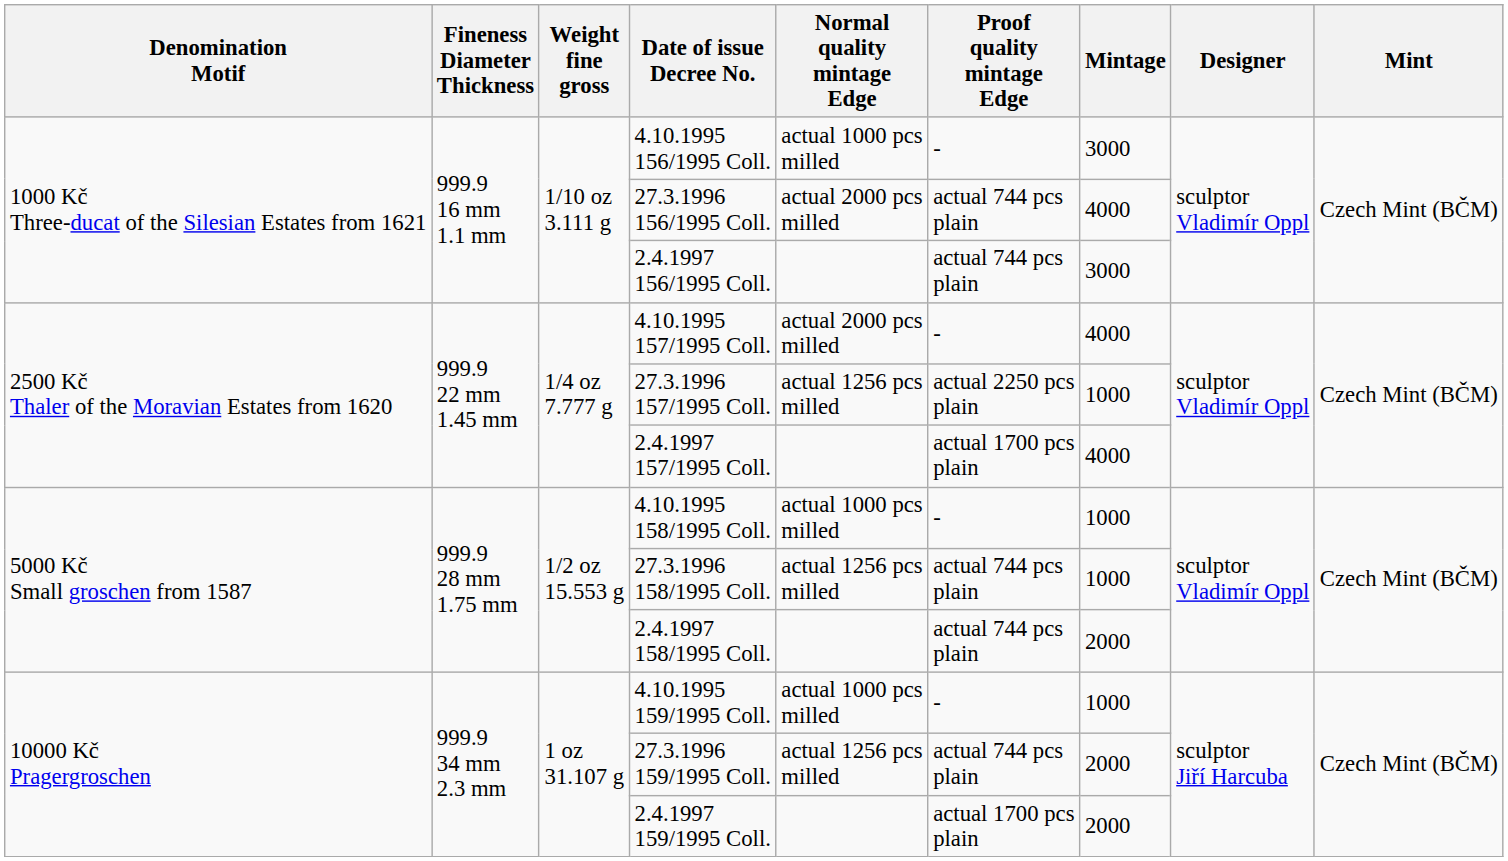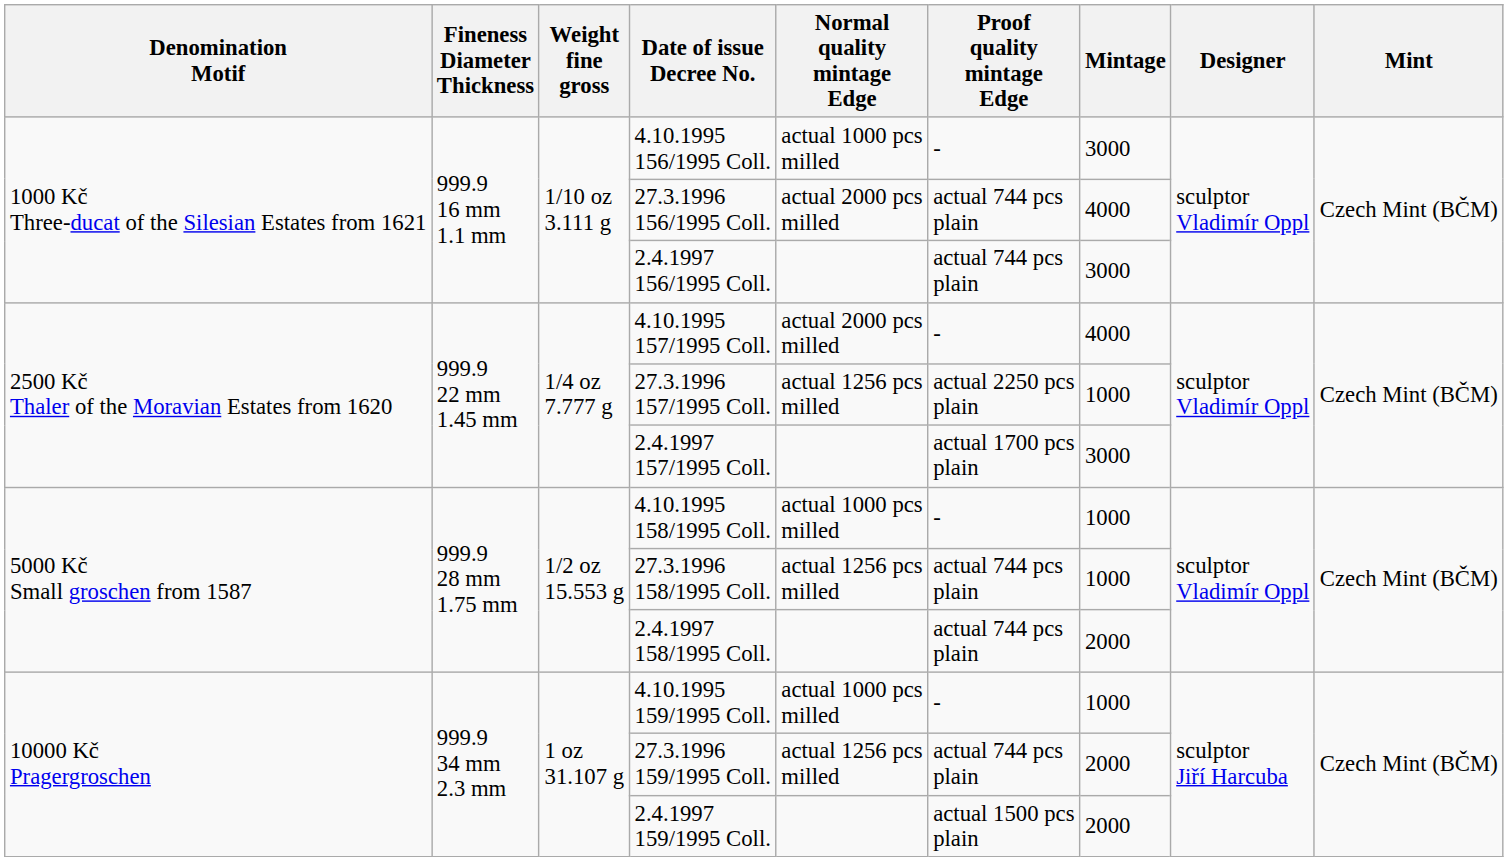2.4.1997 157/1995 Coll. | Mintage: 4000 -> 3000
2.4.1997 159/1995 Coll. | Proof quality mintage Edge: actual 1700 pcs plain -> actual 1500 pcs plain
